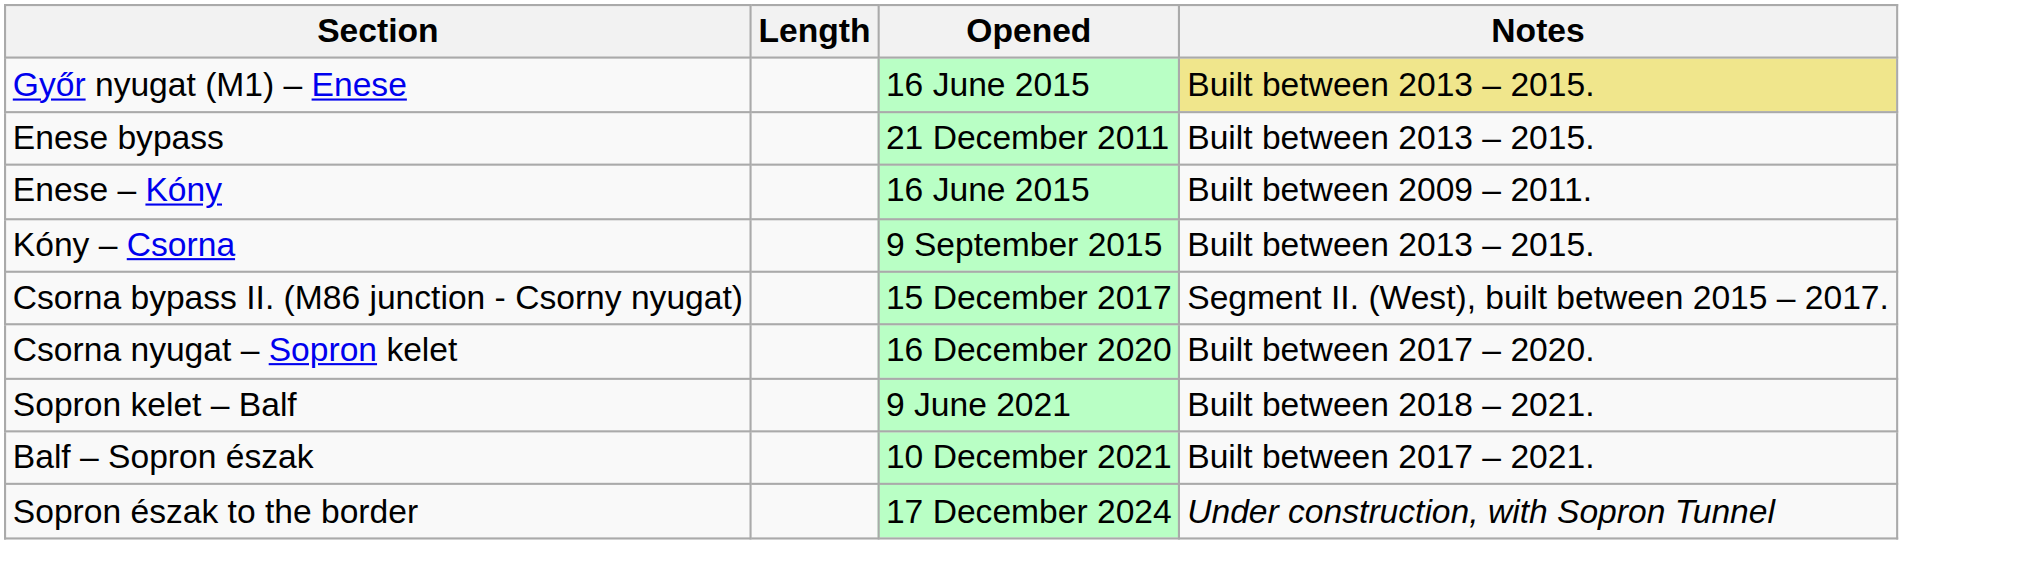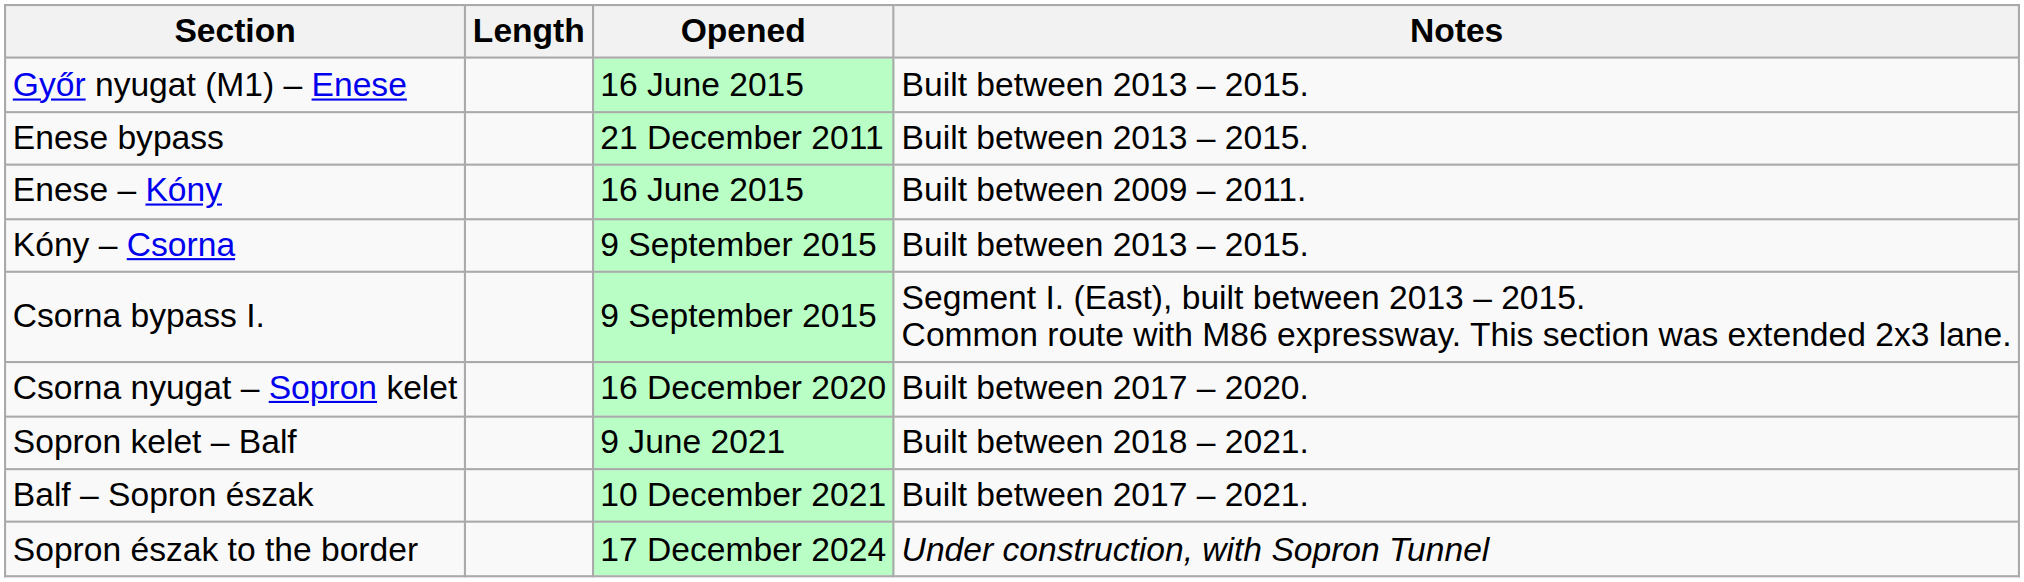Győr nyugat (M1) – Enese | Notes: khaki background -> no background
+ row: Csorna bypass I. | 9 September 2015 | Segment I. (East), built between 2013 – 2015. Common route with M86 expressway. This section was extended 2x3 lane.
- row: Csorna bypass II. (M86 junction - Csorny nyugat) | 15 December 2017 | Segment II. (West), built between 2015 – 2017.
